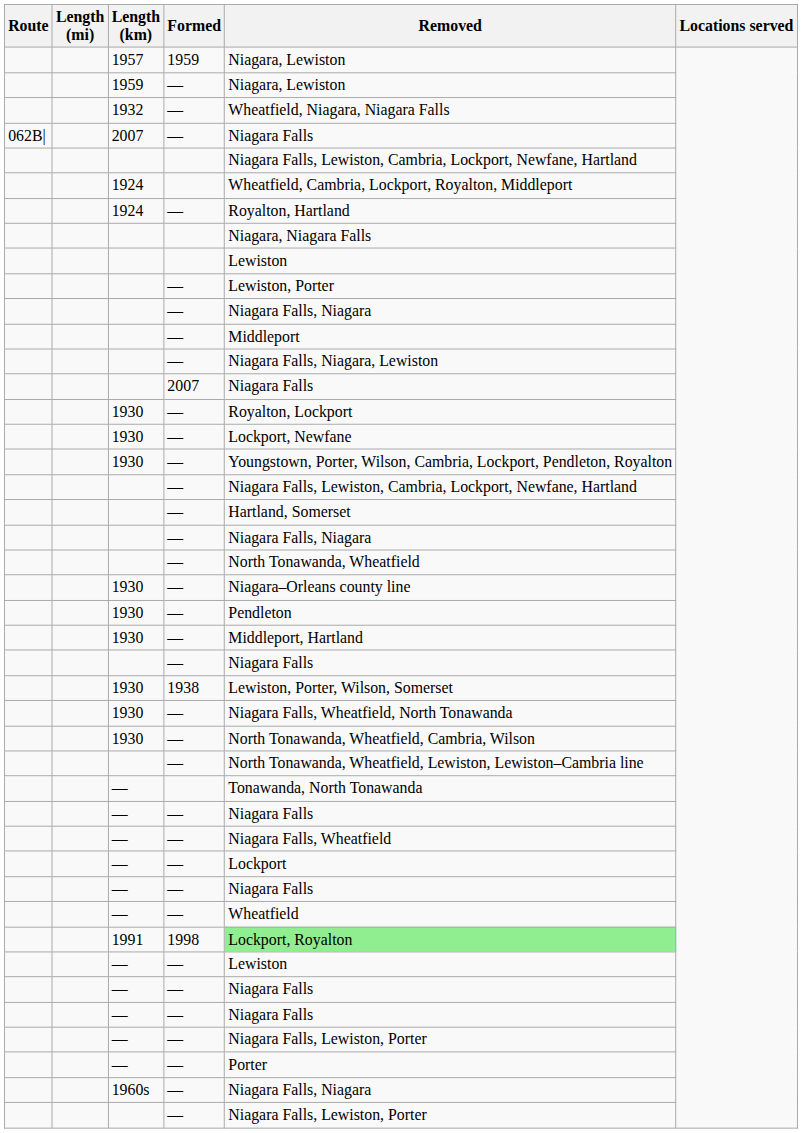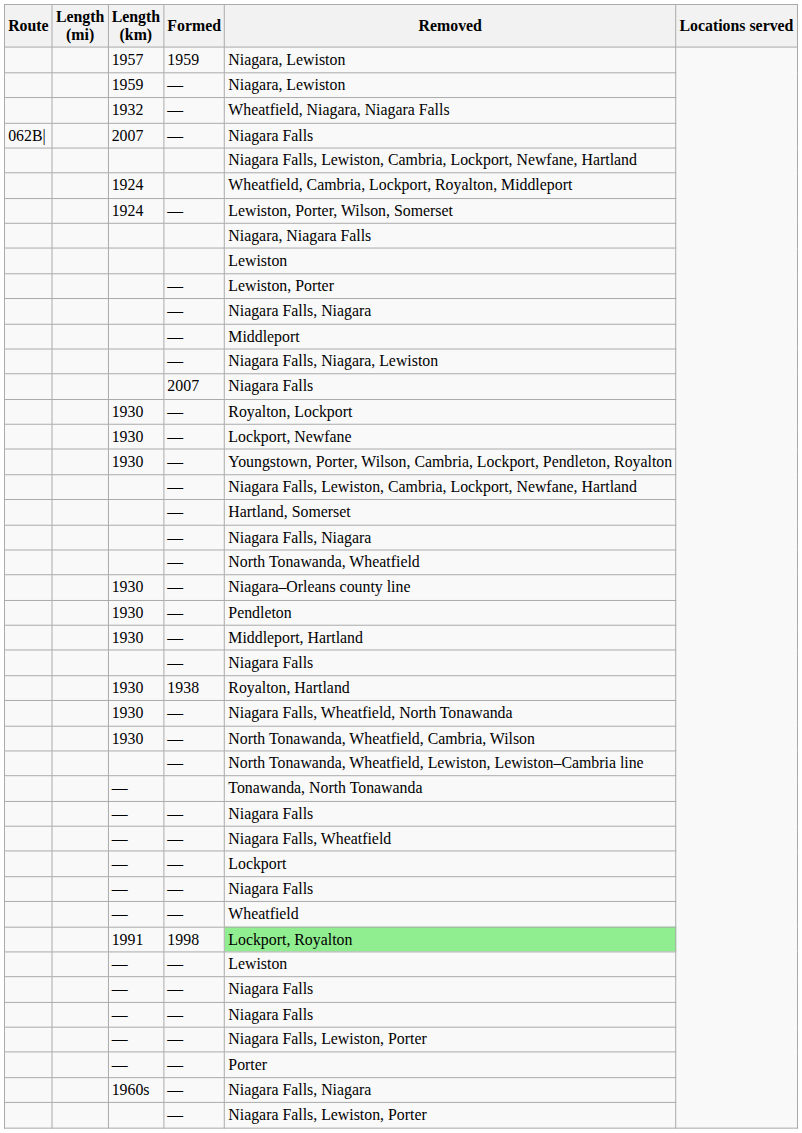1924 / — | Removed: Royalton, Hartland -> Lewiston, Porter, Wilson, Somerset
1930 / 1938 | Removed: Lewiston, Porter, Wilson, Somerset -> Royalton, Hartland
